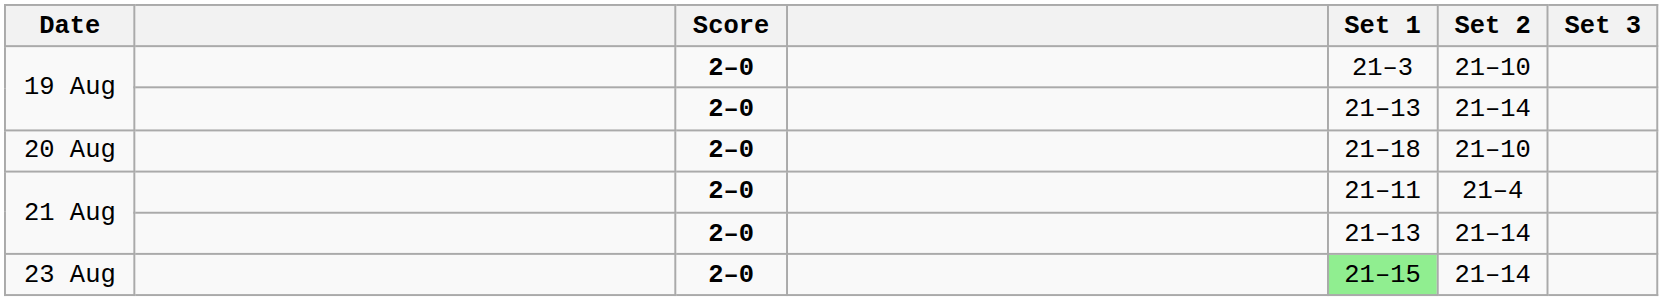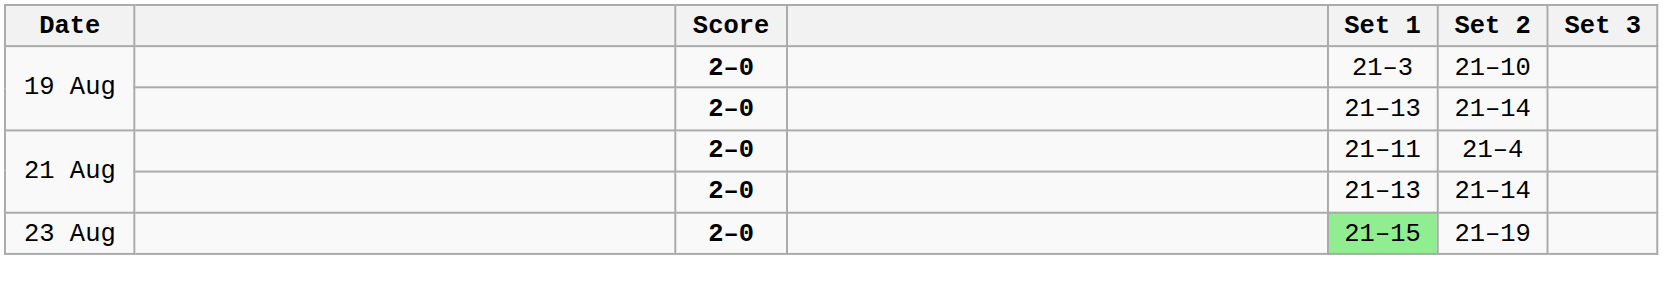- row: 20 Aug | 2–0 | 21–18 | 21–10
23 Aug | Set 2: 21–14 -> 21–19
